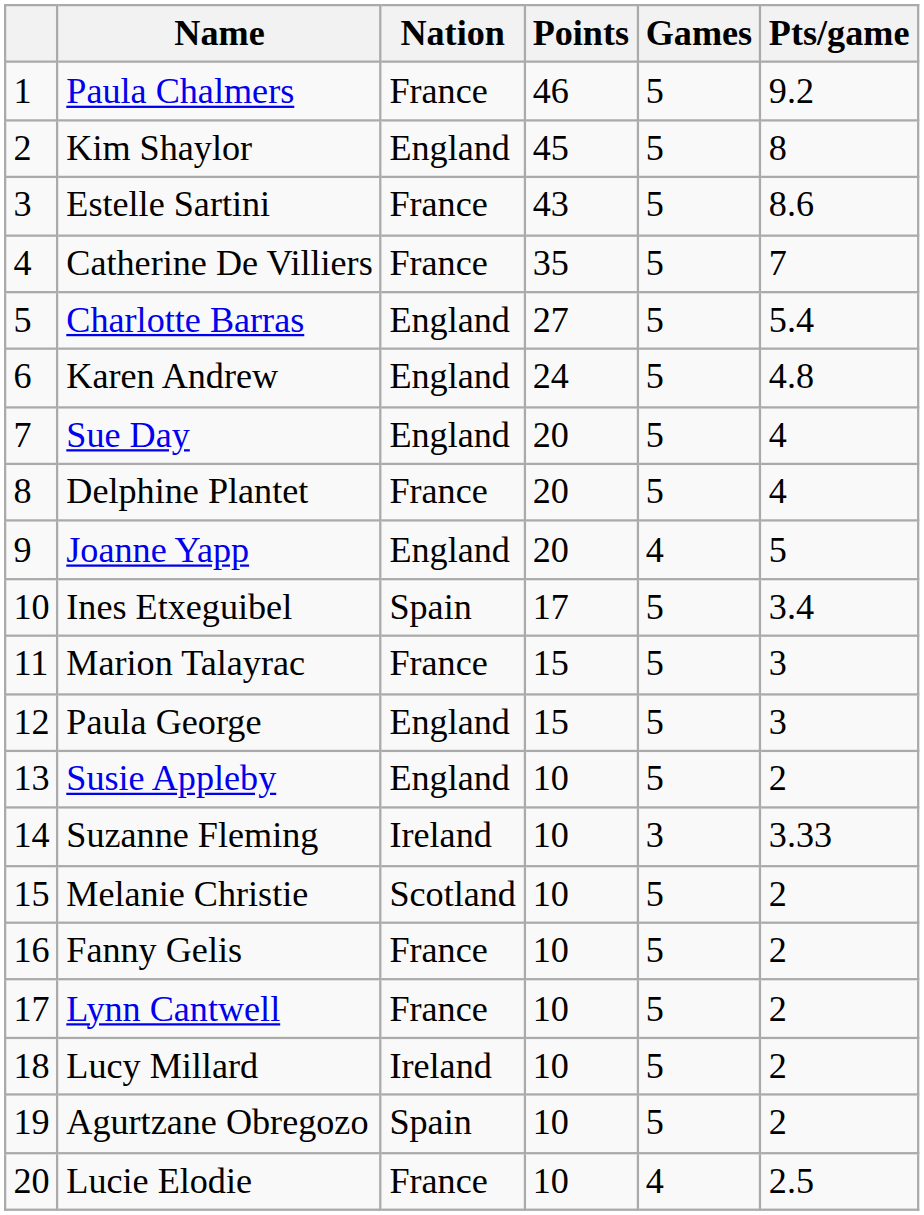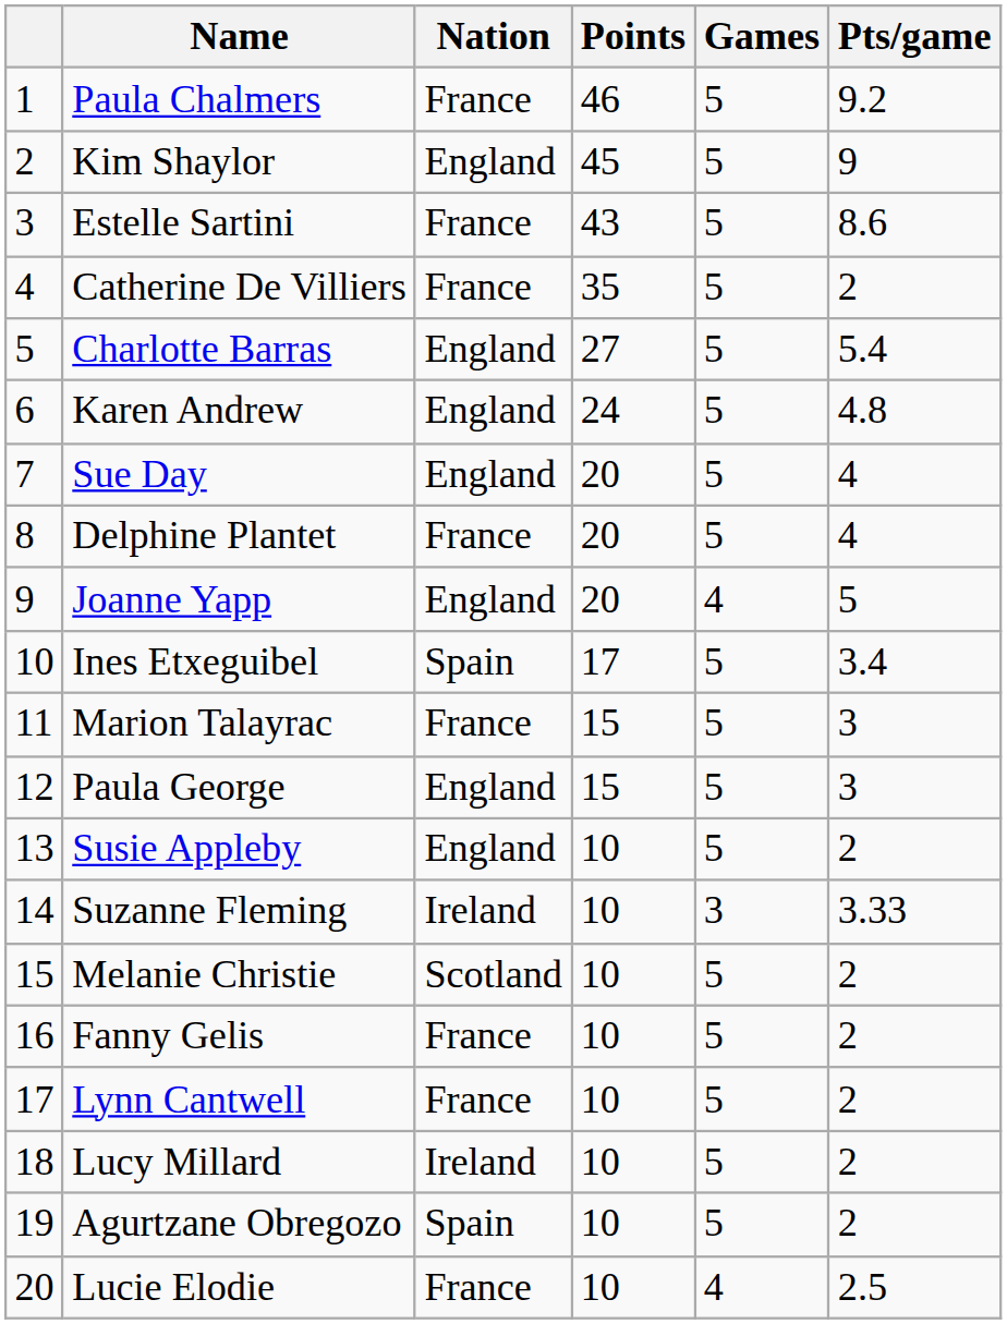Kim Shaylor | Pts/game: 8 -> 9
Catherine De Villiers | Pts/game: 7 -> 2
